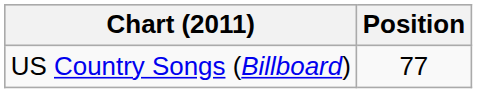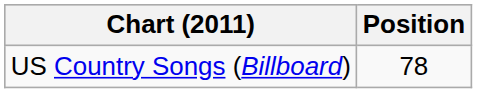US Country Songs (Billboard) | Position: 77 -> 78
